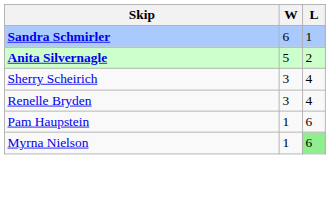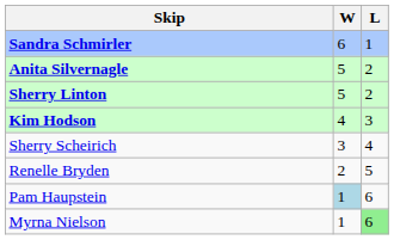+ row: Sherry Linton | 5 | 2
+ row: Kim Hodson | 4 | 3
Renelle Bryden | W: 3 -> 2
Renelle Bryden | L: 4 -> 5
Pam Haupstein | W: no background -> lightblue background
